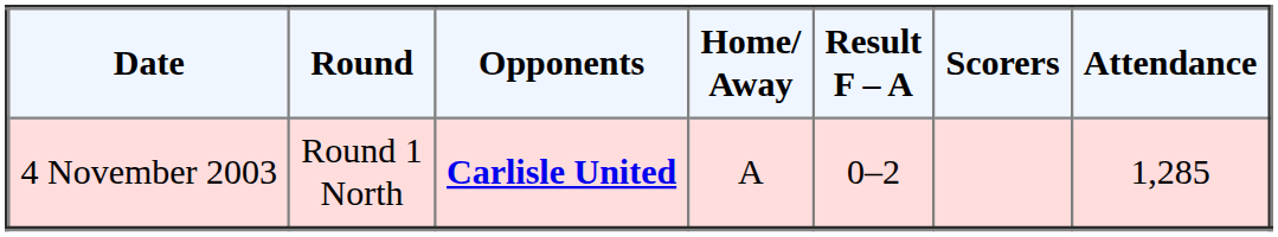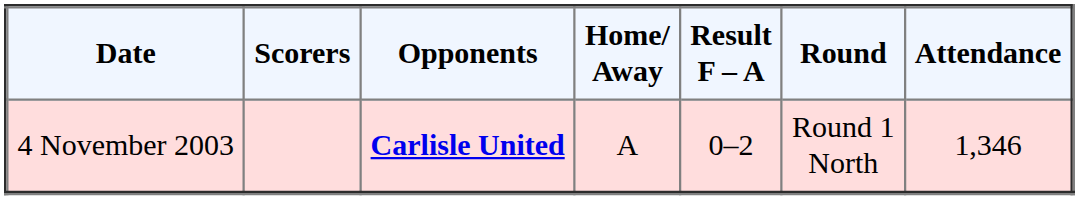columns swapped: Round <-> Scorers
4 November 2003 | Attendance: 1,285 -> 1,346
